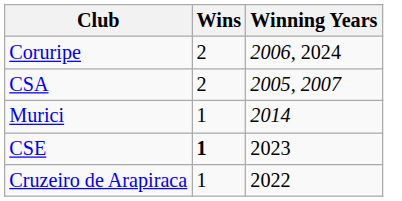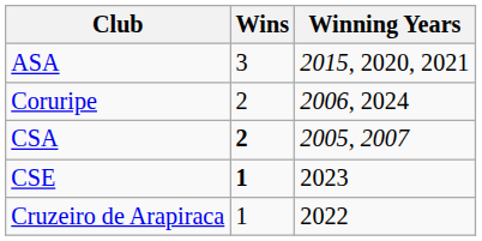+ row: ASA | 3 | 2015, 2020, 2021
CSA | Wins: normal -> bold
- row: Murici | 1 | 2014
